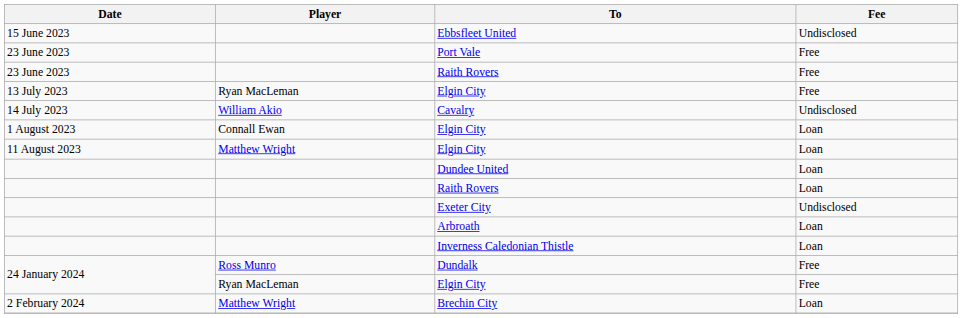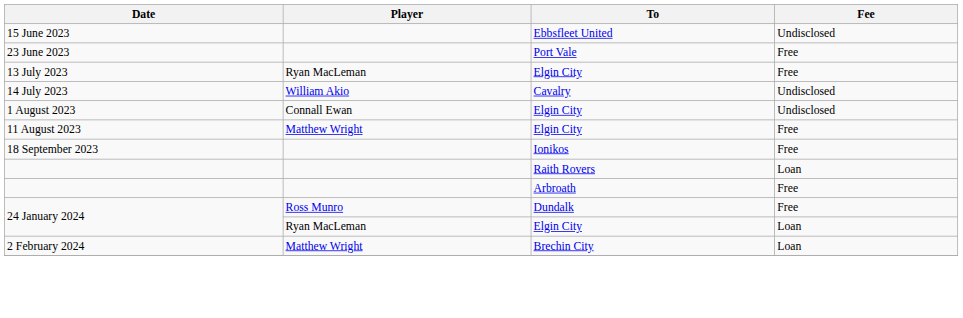- row: 23 June 2023 | Raith Rovers | Free
1 August 2023 / Elgin City | Fee: Loan -> Undisclosed
11 August 2023 / Elgin City | Fee: Loan -> Free
- row: Dundee United | Loan
+ row: 18 September 2023 | Ionikos | Free
- row: Exeter City | Undisclosed
Arbroath | Fee: Loan -> Free
- row: Inverness Caledonian Thistle | Loan
24 January 2024 / Elgin City | Fee: Free -> Loan
